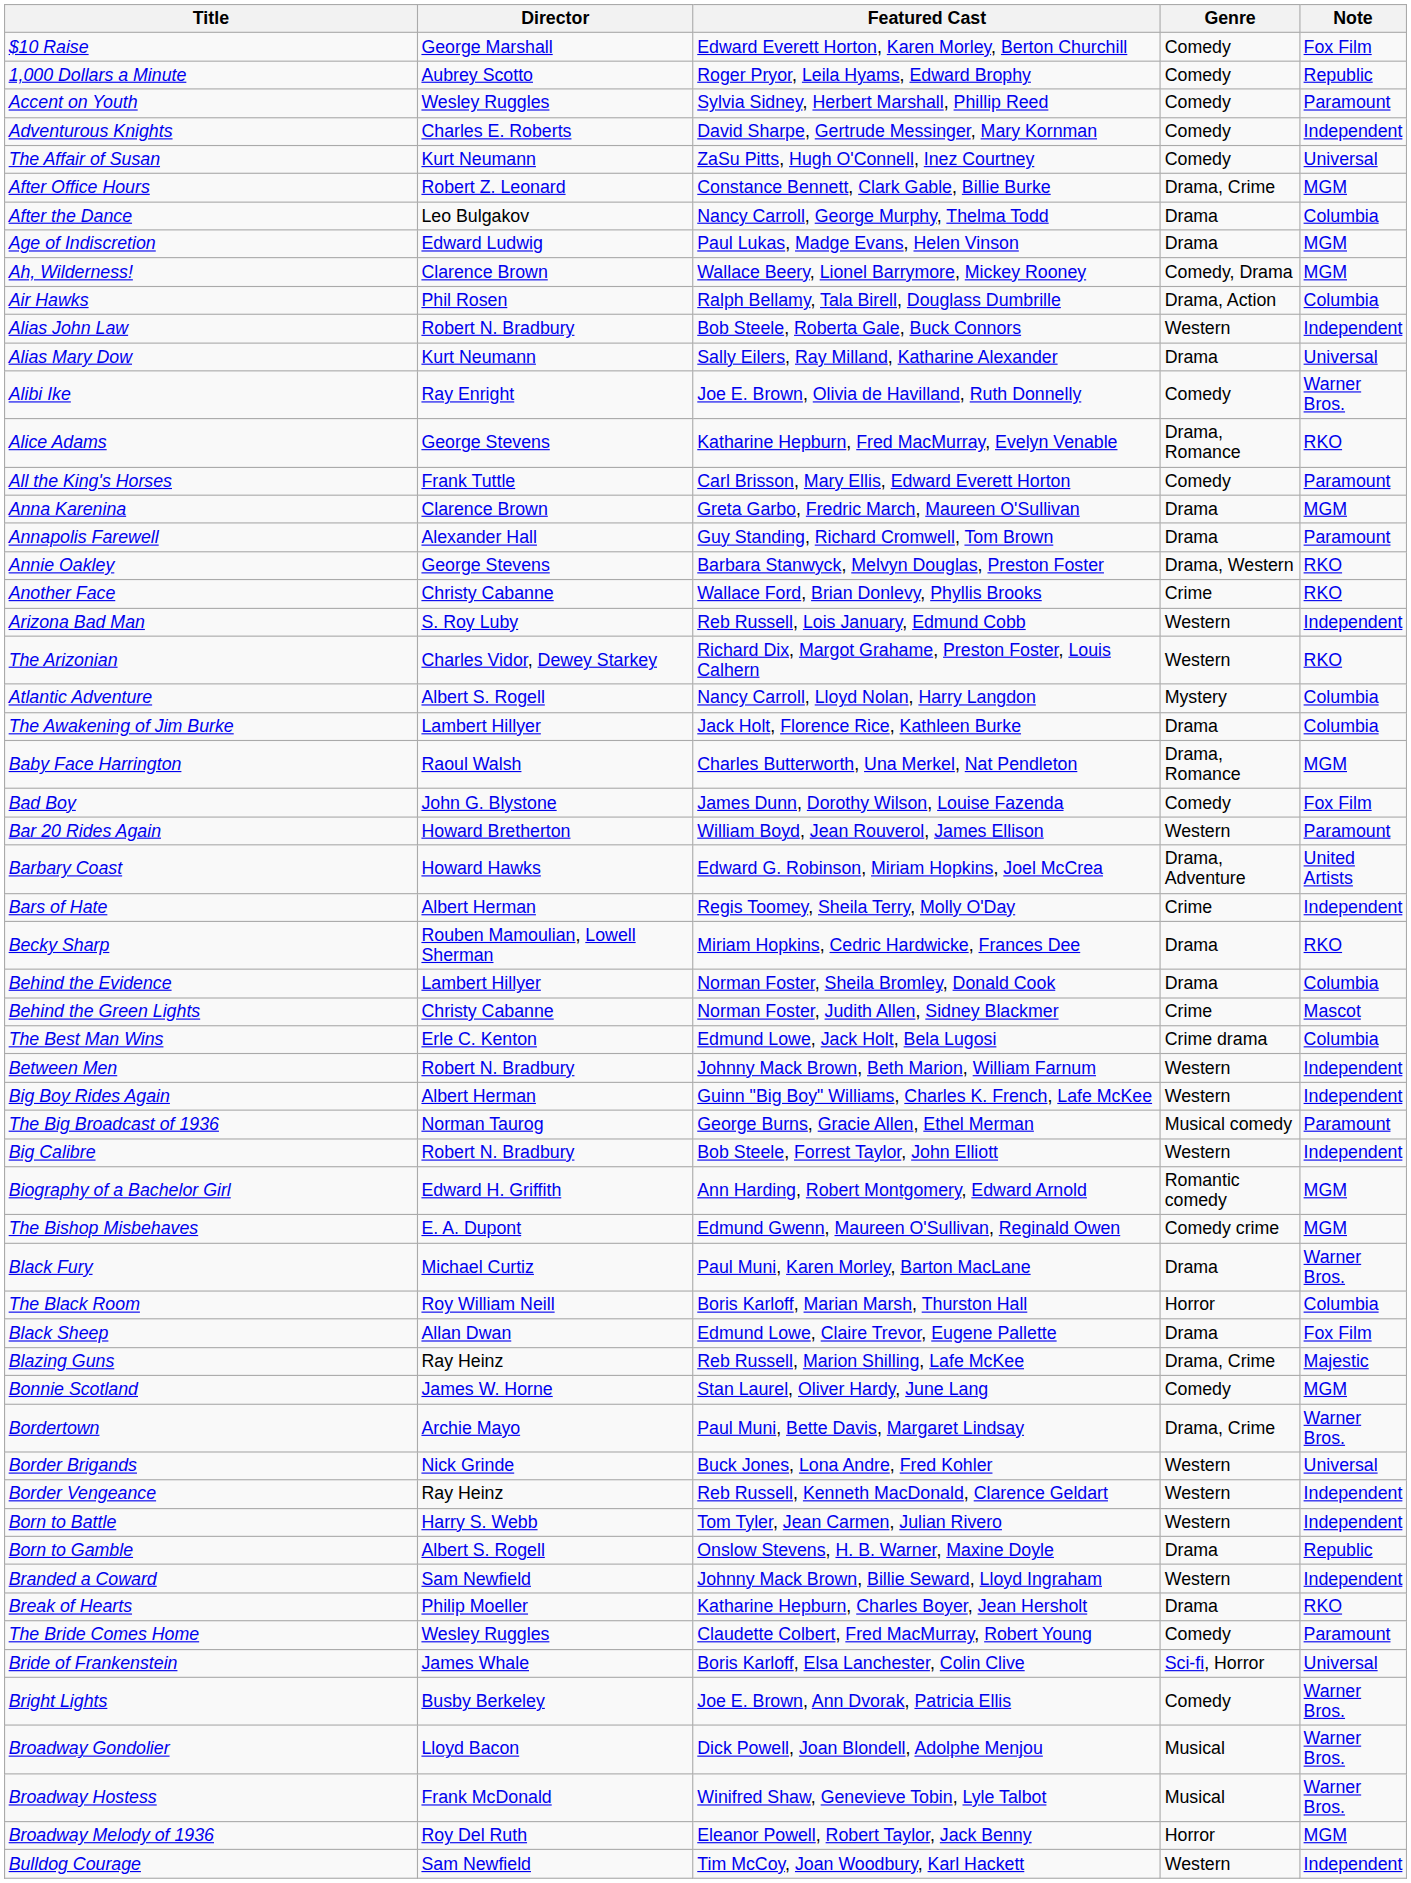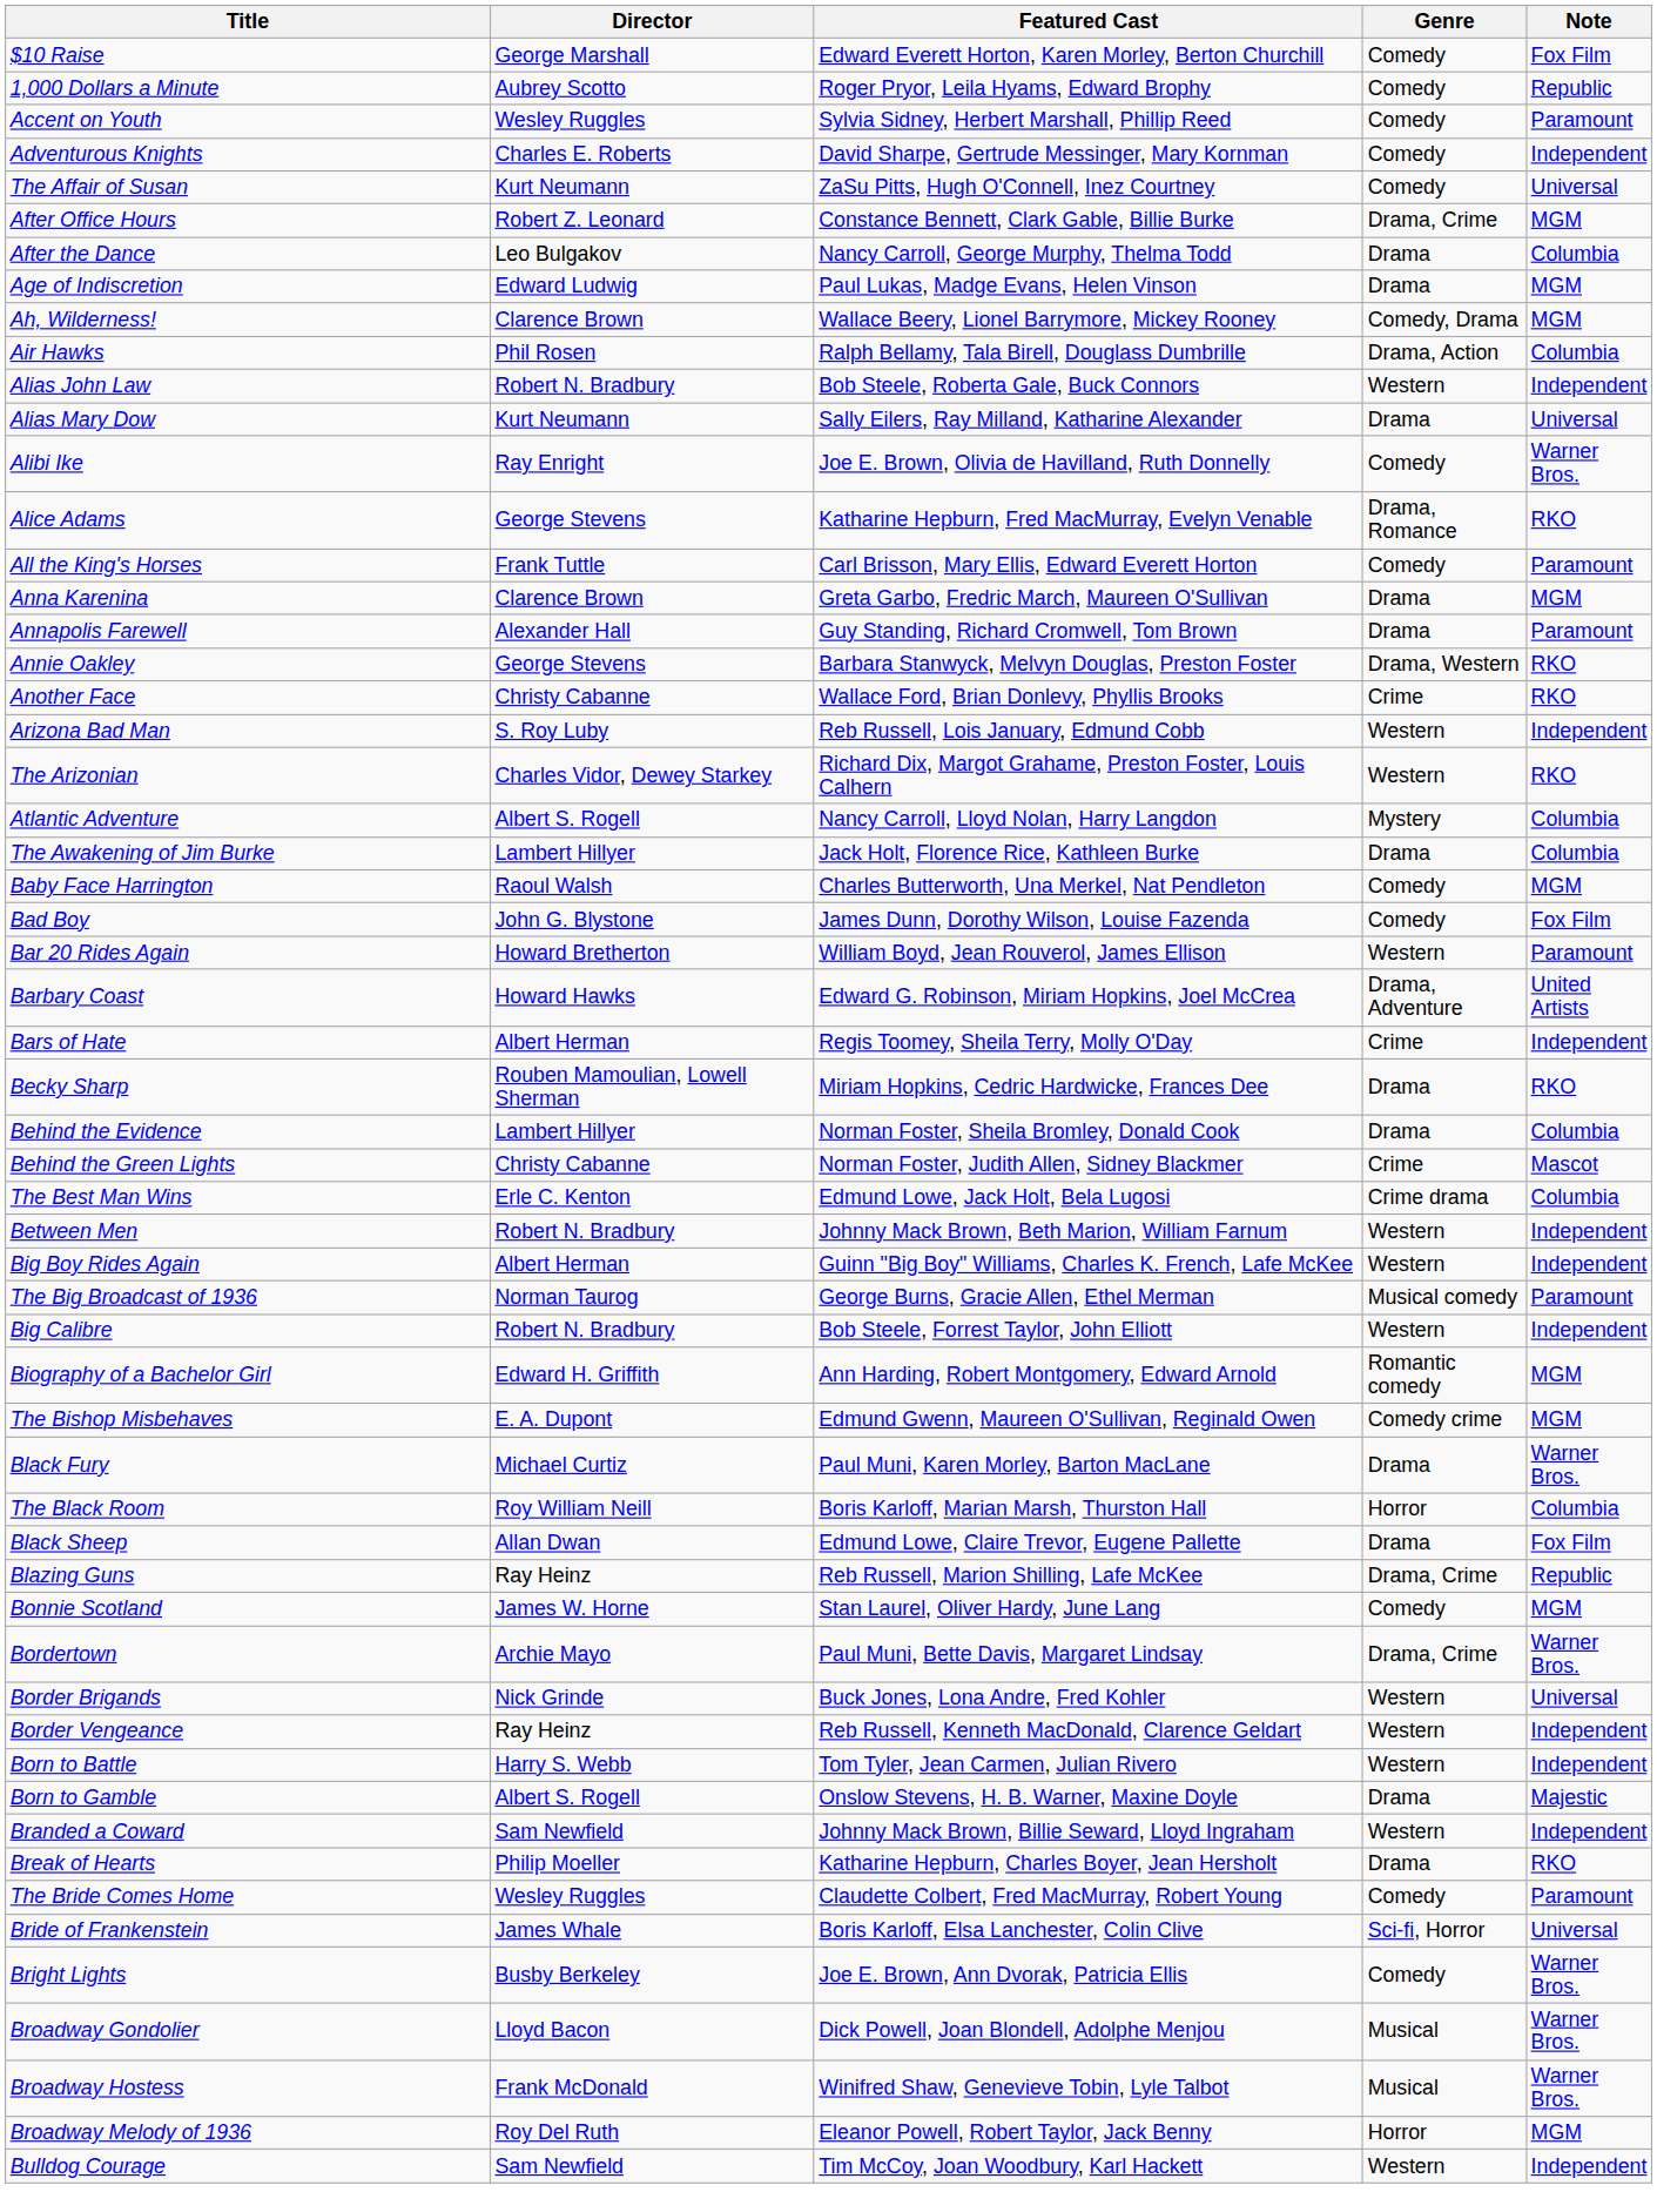Baby Face Harrington | Genre: Drama, Romance -> Comedy
Blazing Guns | Note: Majestic -> Republic
Born to Gamble | Note: Republic -> Majestic
